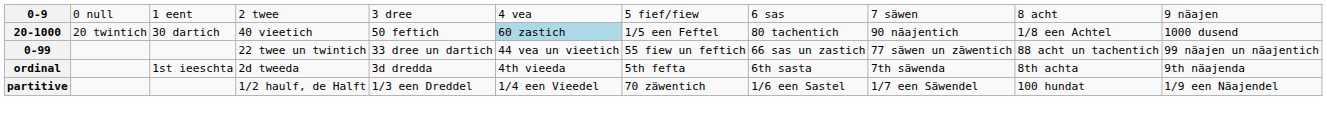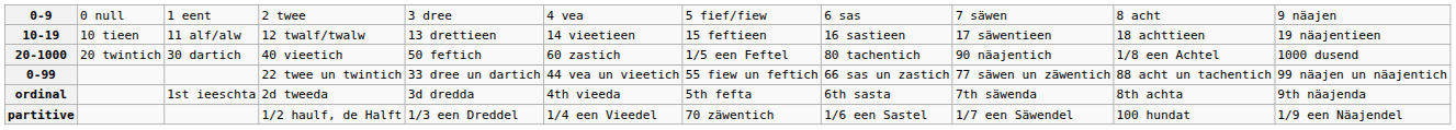+ row: 10-19 | 10 tieen | 11 alf/alw | 12 twalf/twalw | 13 drettieen | 14 vieetieen | 15 feftieen | 16 sastieen | 17 säwentieen | 18 achttieen | 19 näajentieen
20-1000 | column 6: lightblue background -> no background
